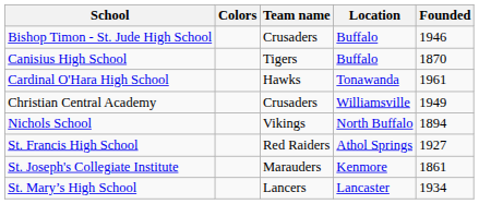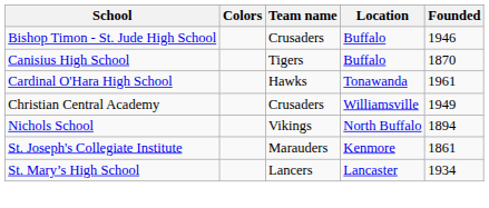- row: St. Francis High School | Red Raiders | Athol Springs | 1927
